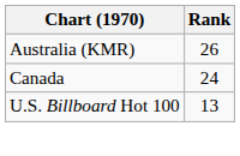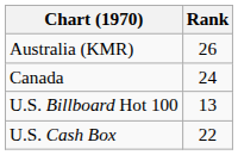+ row: U.S. Cash Box | 22
